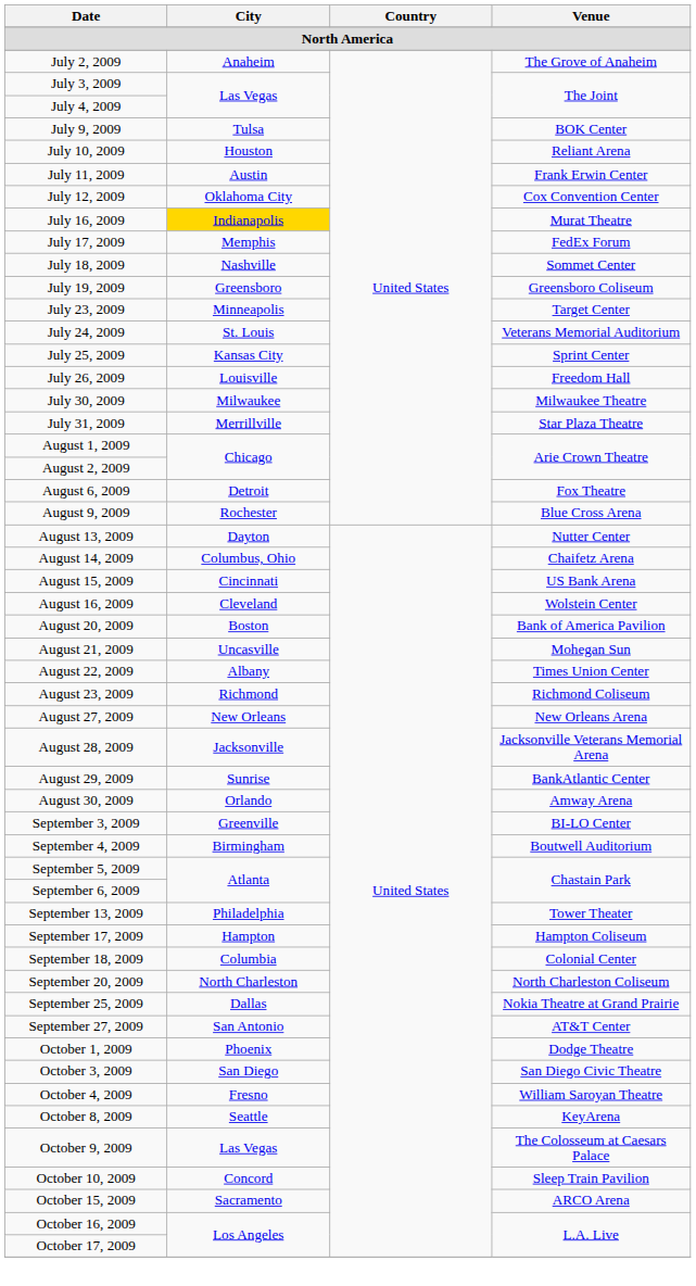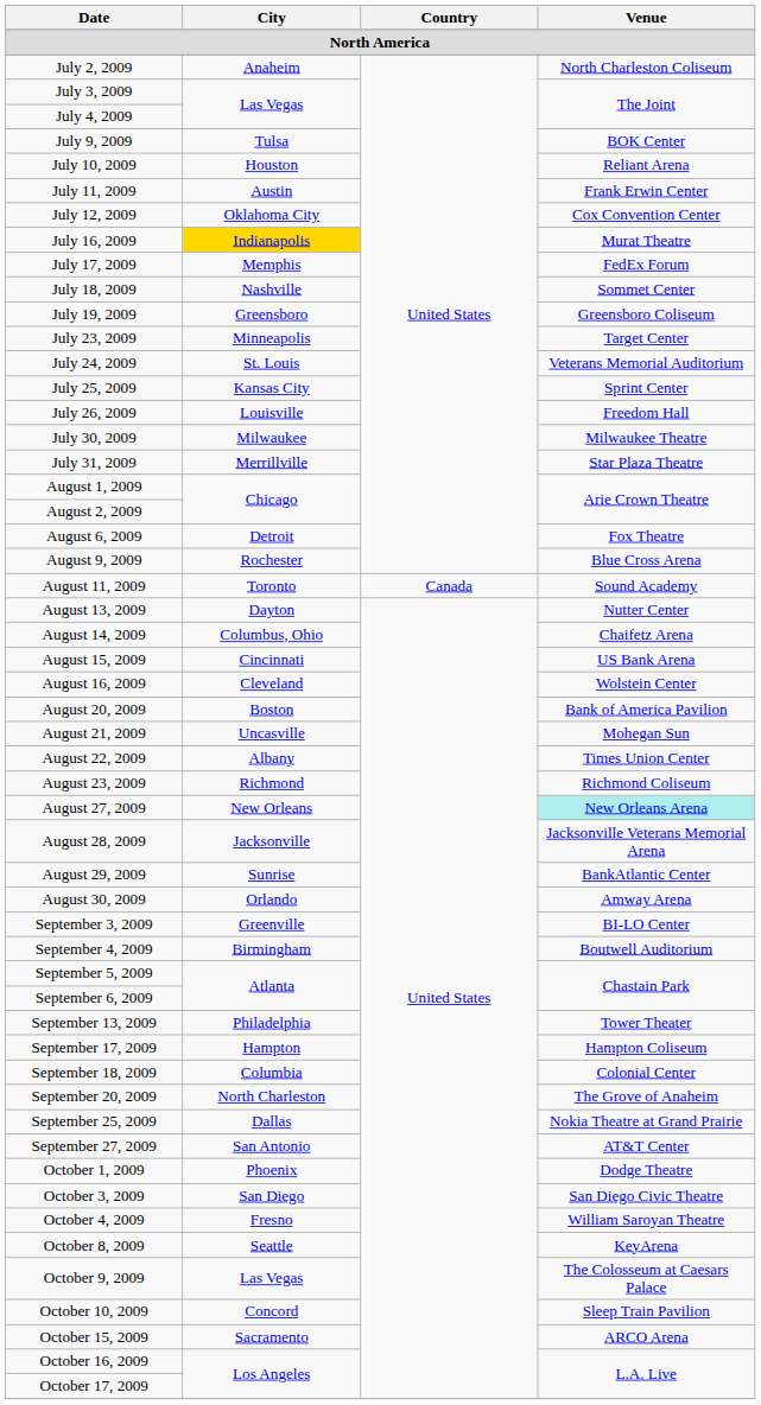July 2, 2009 | Venue: The Grove of Anaheim -> North Charleston Coliseum
+ row: August 11, 2009 | Toronto | Canada | Sound Academy
August 27, 2009 | Venue: no background -> paleturquoise background
September 20, 2009 | Venue: North Charleston Coliseum -> The Grove of Anaheim
